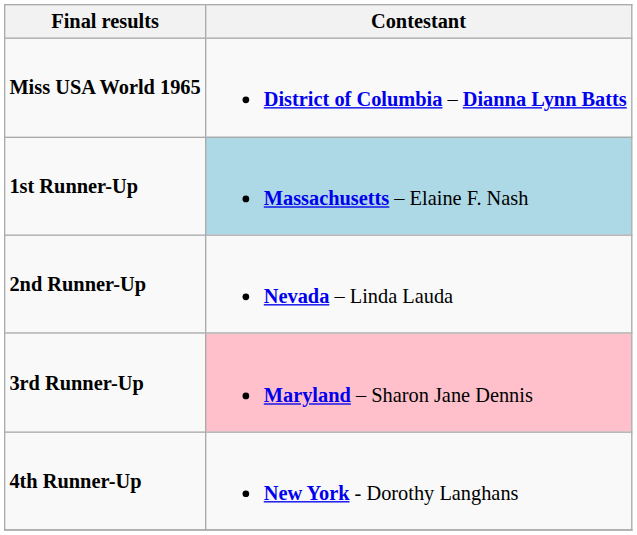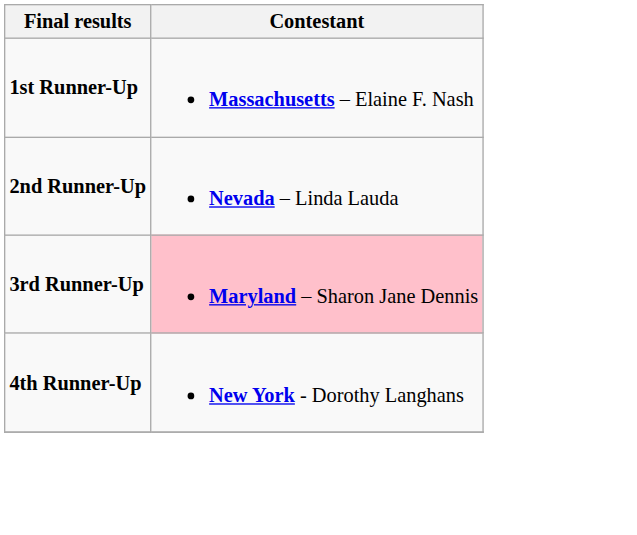- row: Miss USA World 1965 | District of Columbia – Dianna Lynn Batts
1st Runner-Up | Contestant: lightblue background -> no background
